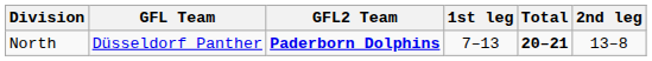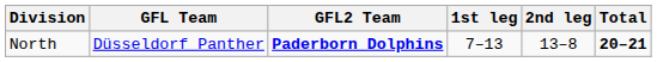columns swapped: 2nd leg <-> Total
